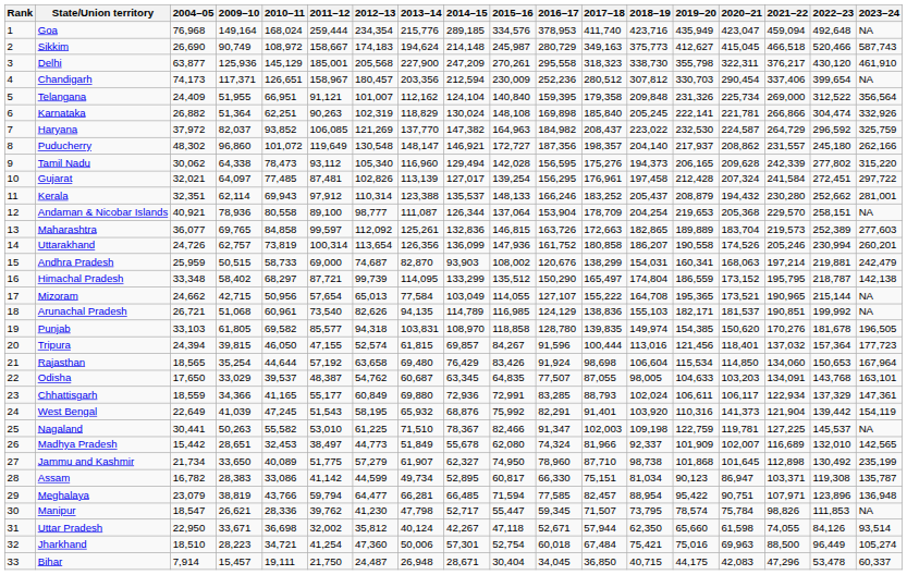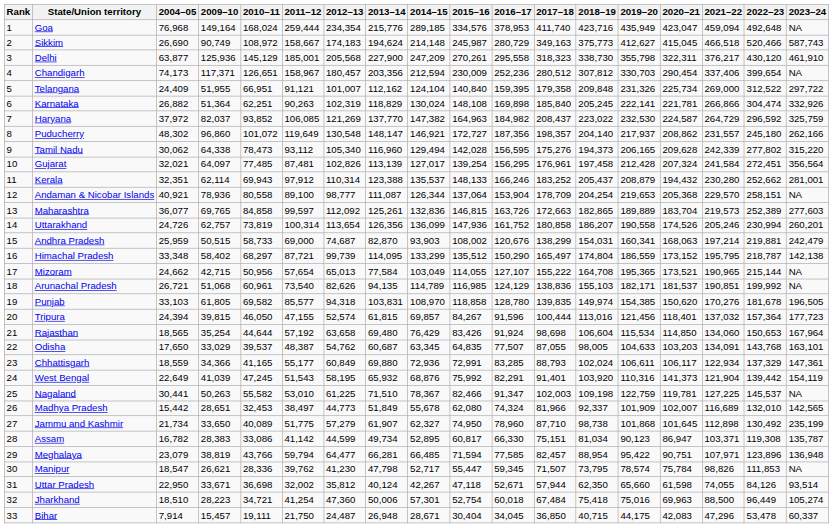Telangana | 2023–24: 356,564 -> 297,722
Gujarat | 2023–24: 297,722 -> 356,564
Jharkhand | 2018–19: 75,421 -> 75,418
